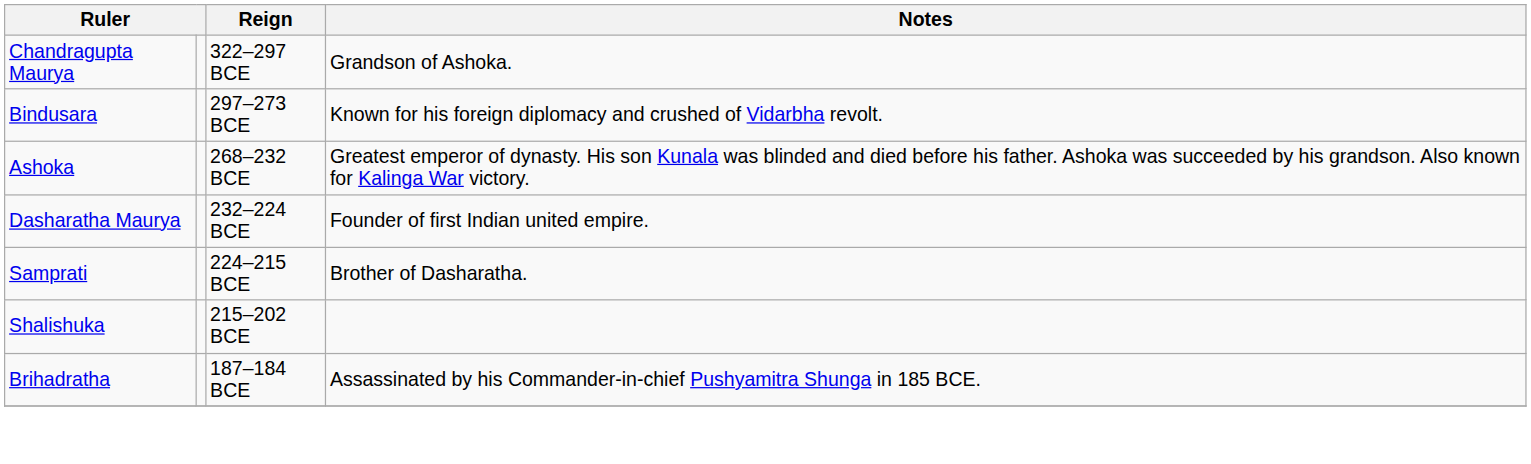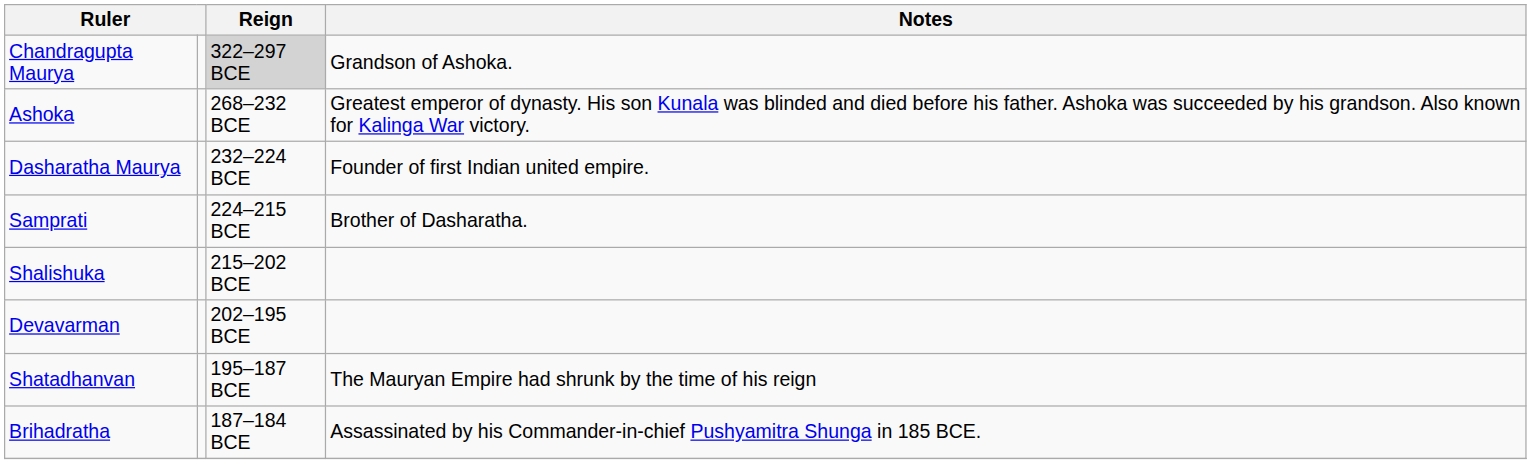Chandragupta Maurya | Reign: no background -> lightgrey background
- row: Bindusara | 297–273 BCE | Known for his foreign diplomacy and crushed of Vidarbha revolt.
+ row: Devavarman | 202–195 BCE
+ row: Shatadhanvan | 195–187 BCE | The Mauryan Empire had shrunk by the time of his reign
